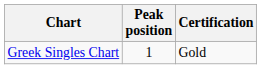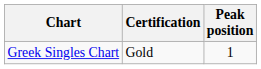columns swapped: Peak position <-> Certification
